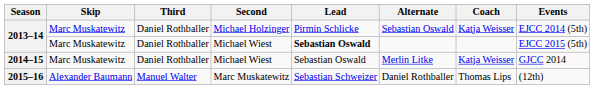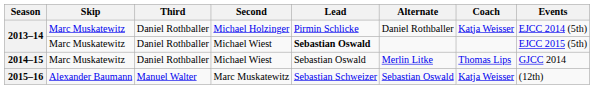2013–14 / Michael Holzinger | Alternate: Sebastian Oswald -> Daniel Rothballer
2014–15 | Coach: Katja Weisser -> Thomas Lips
2015–16 | Alternate: Daniel Rothballer -> Sebastian Oswald
2015–16 | Coach: Thomas Lips -> Katja Weisser
